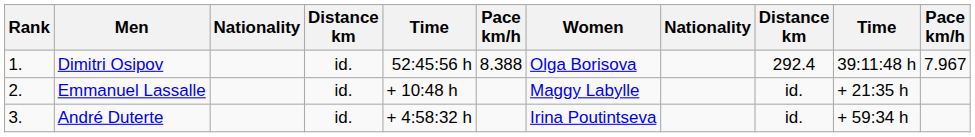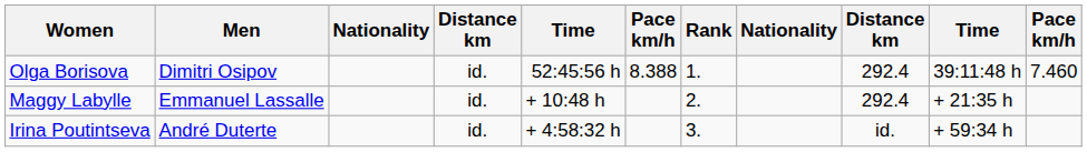columns swapped: Rank <-> Women
Dimitri Osipov | column 11: 7.967 -> 7.460
Emmanuel Lassalle | column 9: id. -> 292.4
